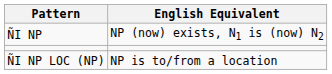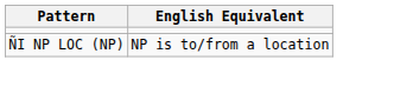- row: ÑI NP | NP (now) exists, N1 is (now) N2
